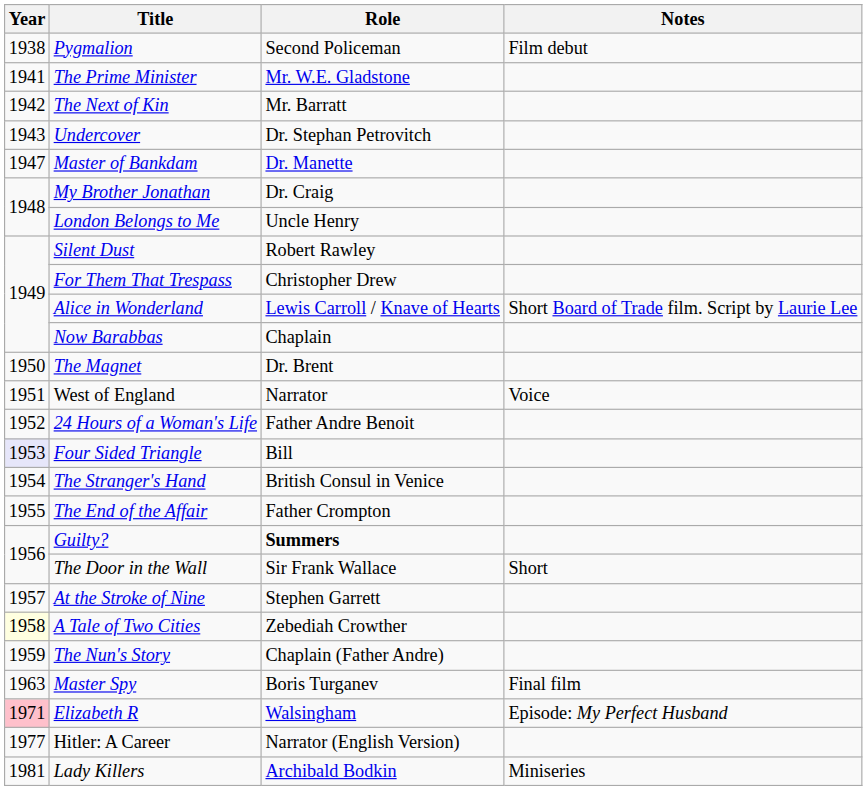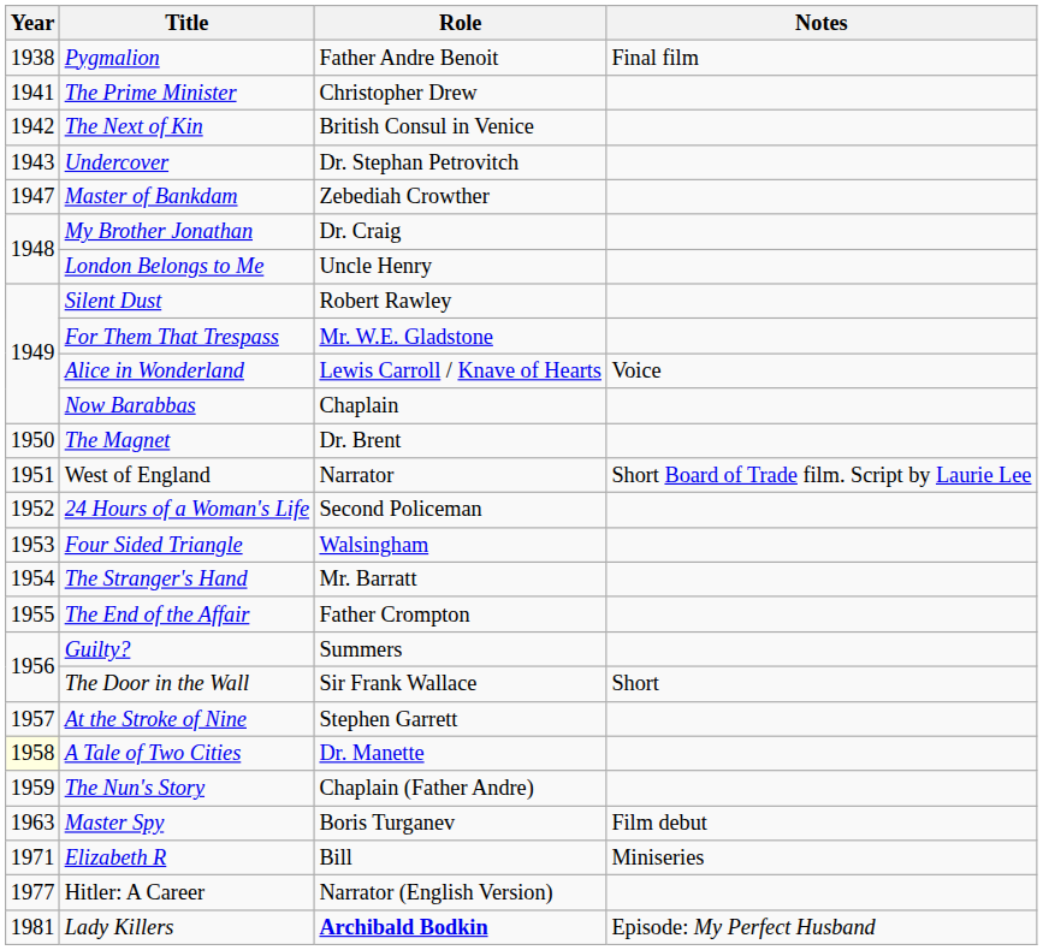Pygmalion | Role: Second Policeman -> Father Andre Benoit
Pygmalion | Notes: Film debut -> Final film
The Prime Minister | Role: Mr. W.E. Gladstone -> Christopher Drew
The Next of Kin | Role: Mr. Barratt -> British Consul in Venice
Master of Bankdam | Role: Dr. Manette -> Zebediah Crowther
For Them That Trespass | Role: Christopher Drew -> Mr. W.E. Gladstone
Alice in Wonderland | Notes: Short Board of Trade film. Script by Laurie Lee -> Voice
West of England | Notes: Voice -> Short Board of Trade film. Script by Laurie Lee
24 Hours of a Woman's Life | Role: Father Andre Benoit -> Second Policeman
Four Sided Triangle | Year: lavender background -> no background
Four Sided Triangle | Role: Bill -> Walsingham
The Stranger's Hand | Role: British Consul in Venice -> Mr. Barratt
Guilty? | Role: bold -> normal
A Tale of Two Cities | Role: Zebediah Crowther -> Dr. Manette
Master Spy | Notes: Final film -> Film debut
Elizabeth R | Year: pink background -> no background
Elizabeth R | Role: Walsingham -> Bill
Elizabeth R | Notes: Episode: My Perfect Husband -> Miniseries
Lady Killers | Role: normal -> bold
Lady Killers | Notes: Miniseries -> Episode: My Perfect Husband
